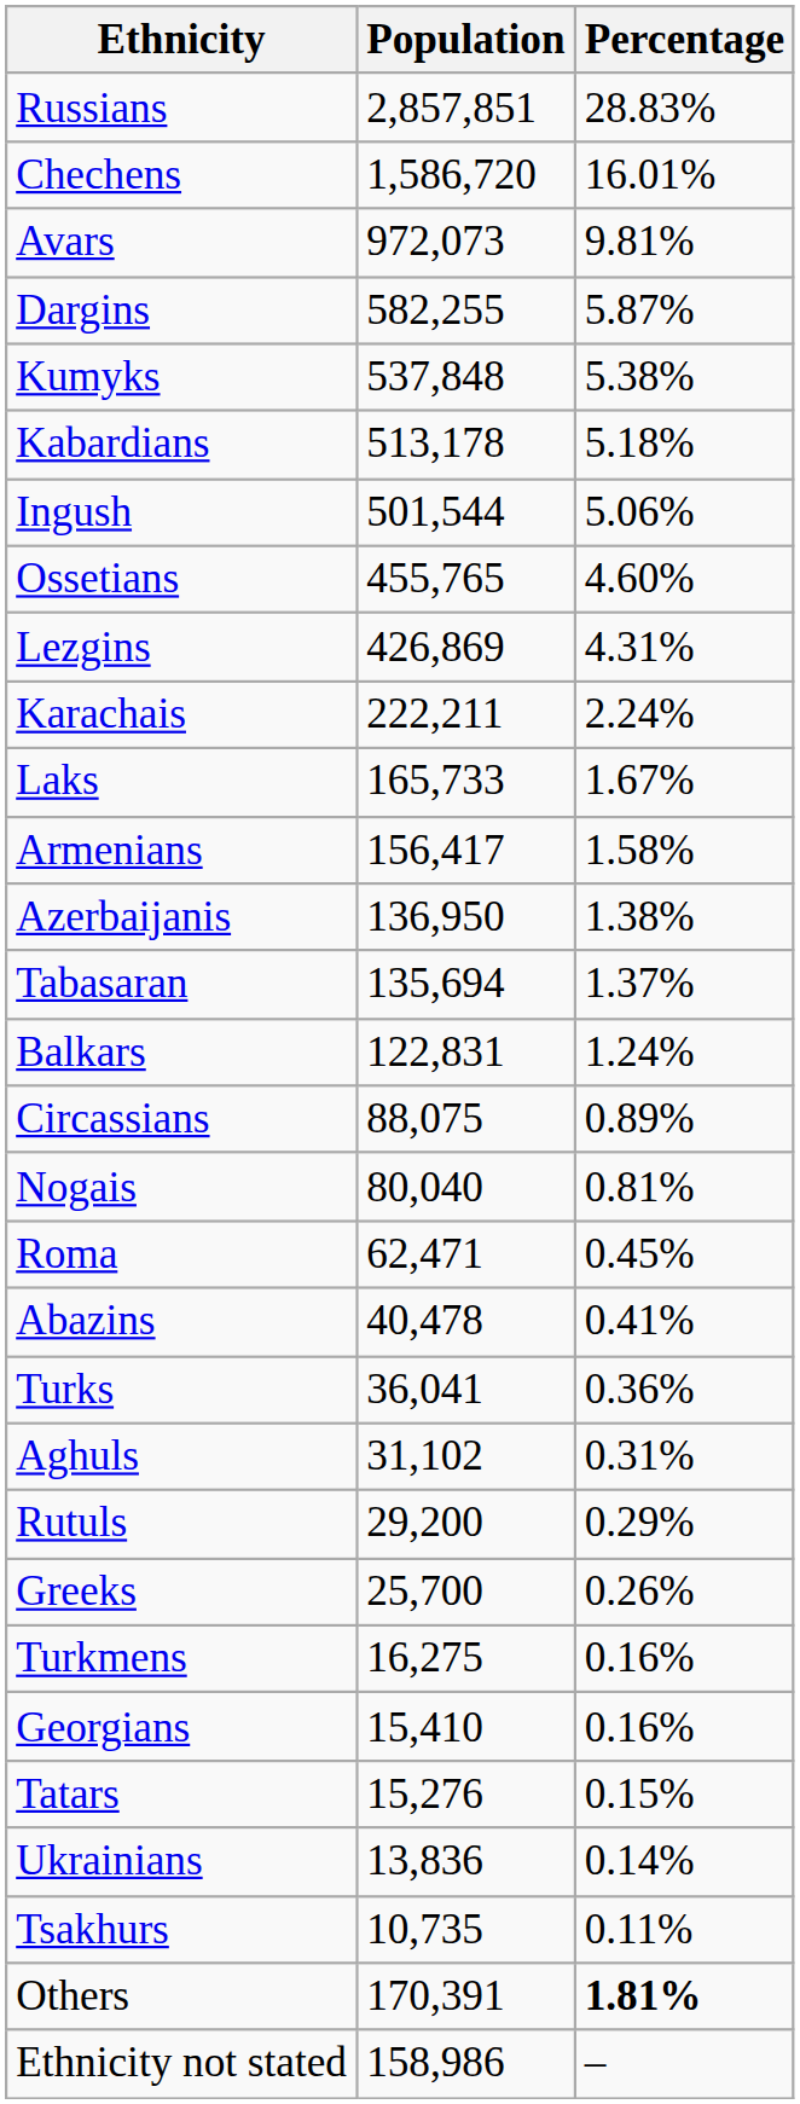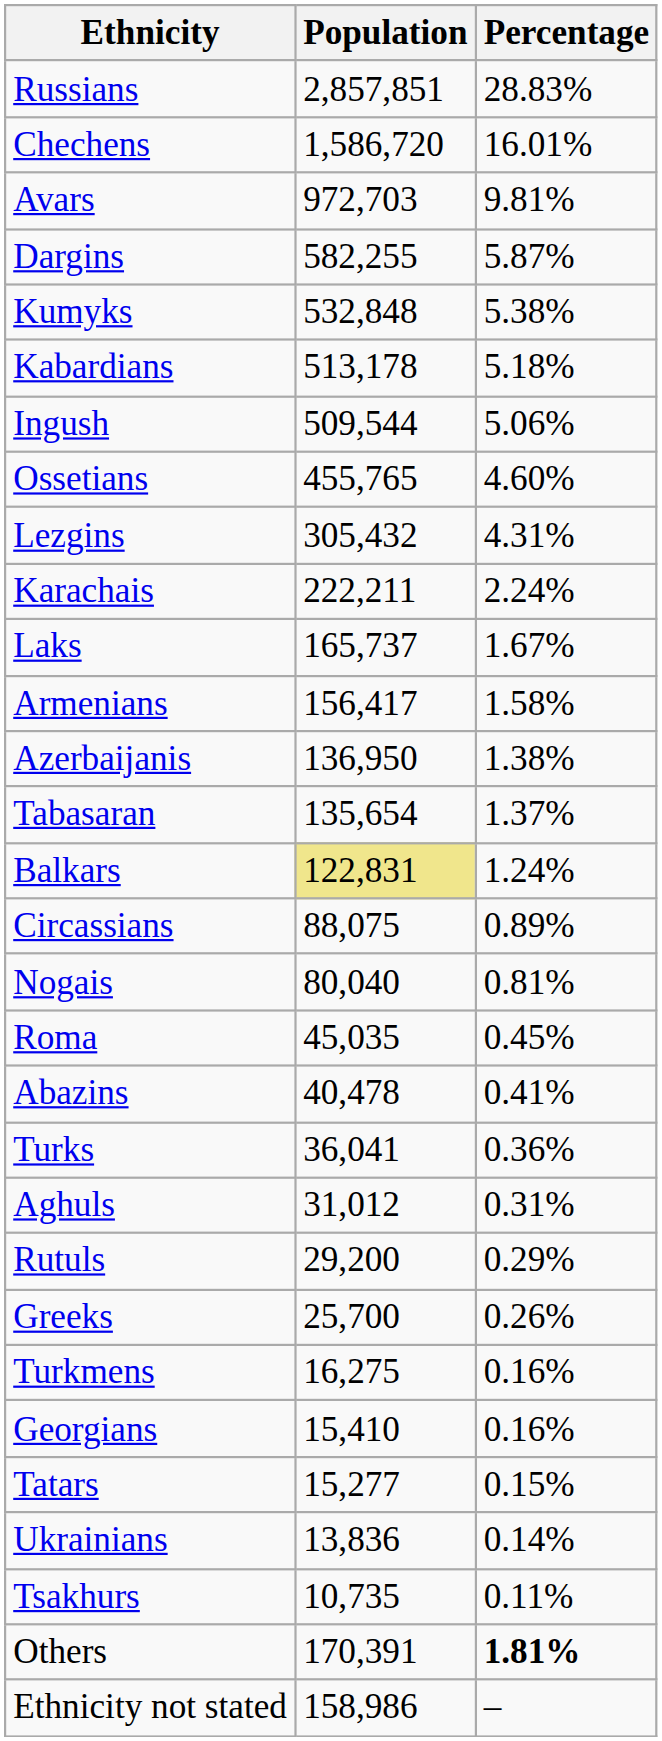Avars | Population: 972,073 -> 972,703
Kumyks | Population: 537,848 -> 532,848
Ingush | Population: 501,544 -> 509,544
Lezgins | Population: 426,869 -> 305,432
Laks | Population: 165,733 -> 165,737
Tabasaran | Population: 135,694 -> 135,654
Balkars | Population: no background -> khaki background
Roma | Population: 62,471 -> 45,035
Aghuls | Population: 31,102 -> 31,012
Tatars | Population: 15,276 -> 15,277
